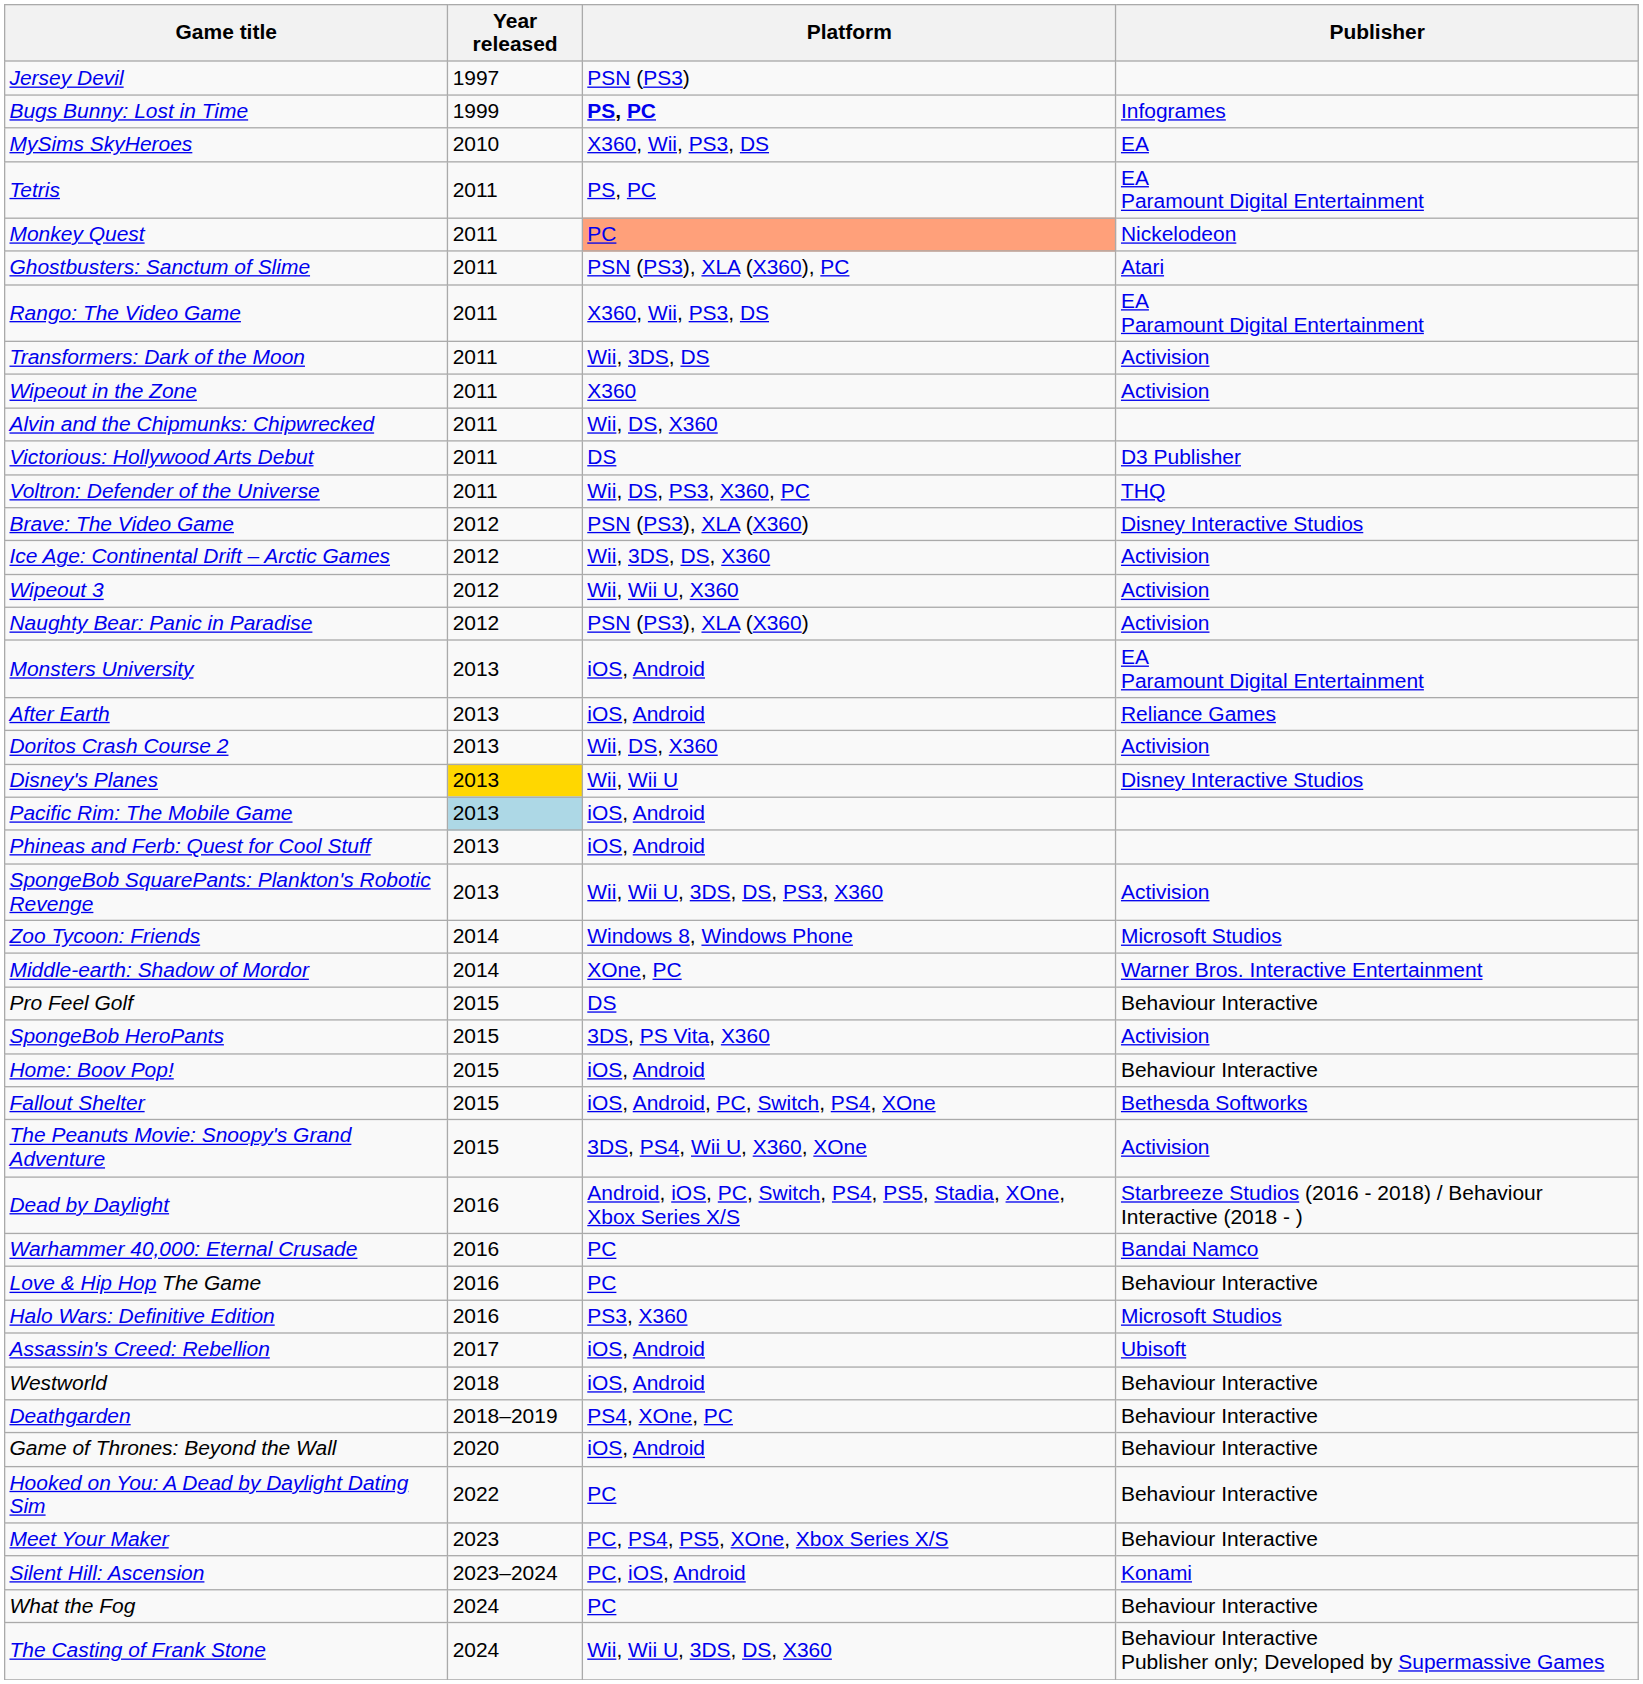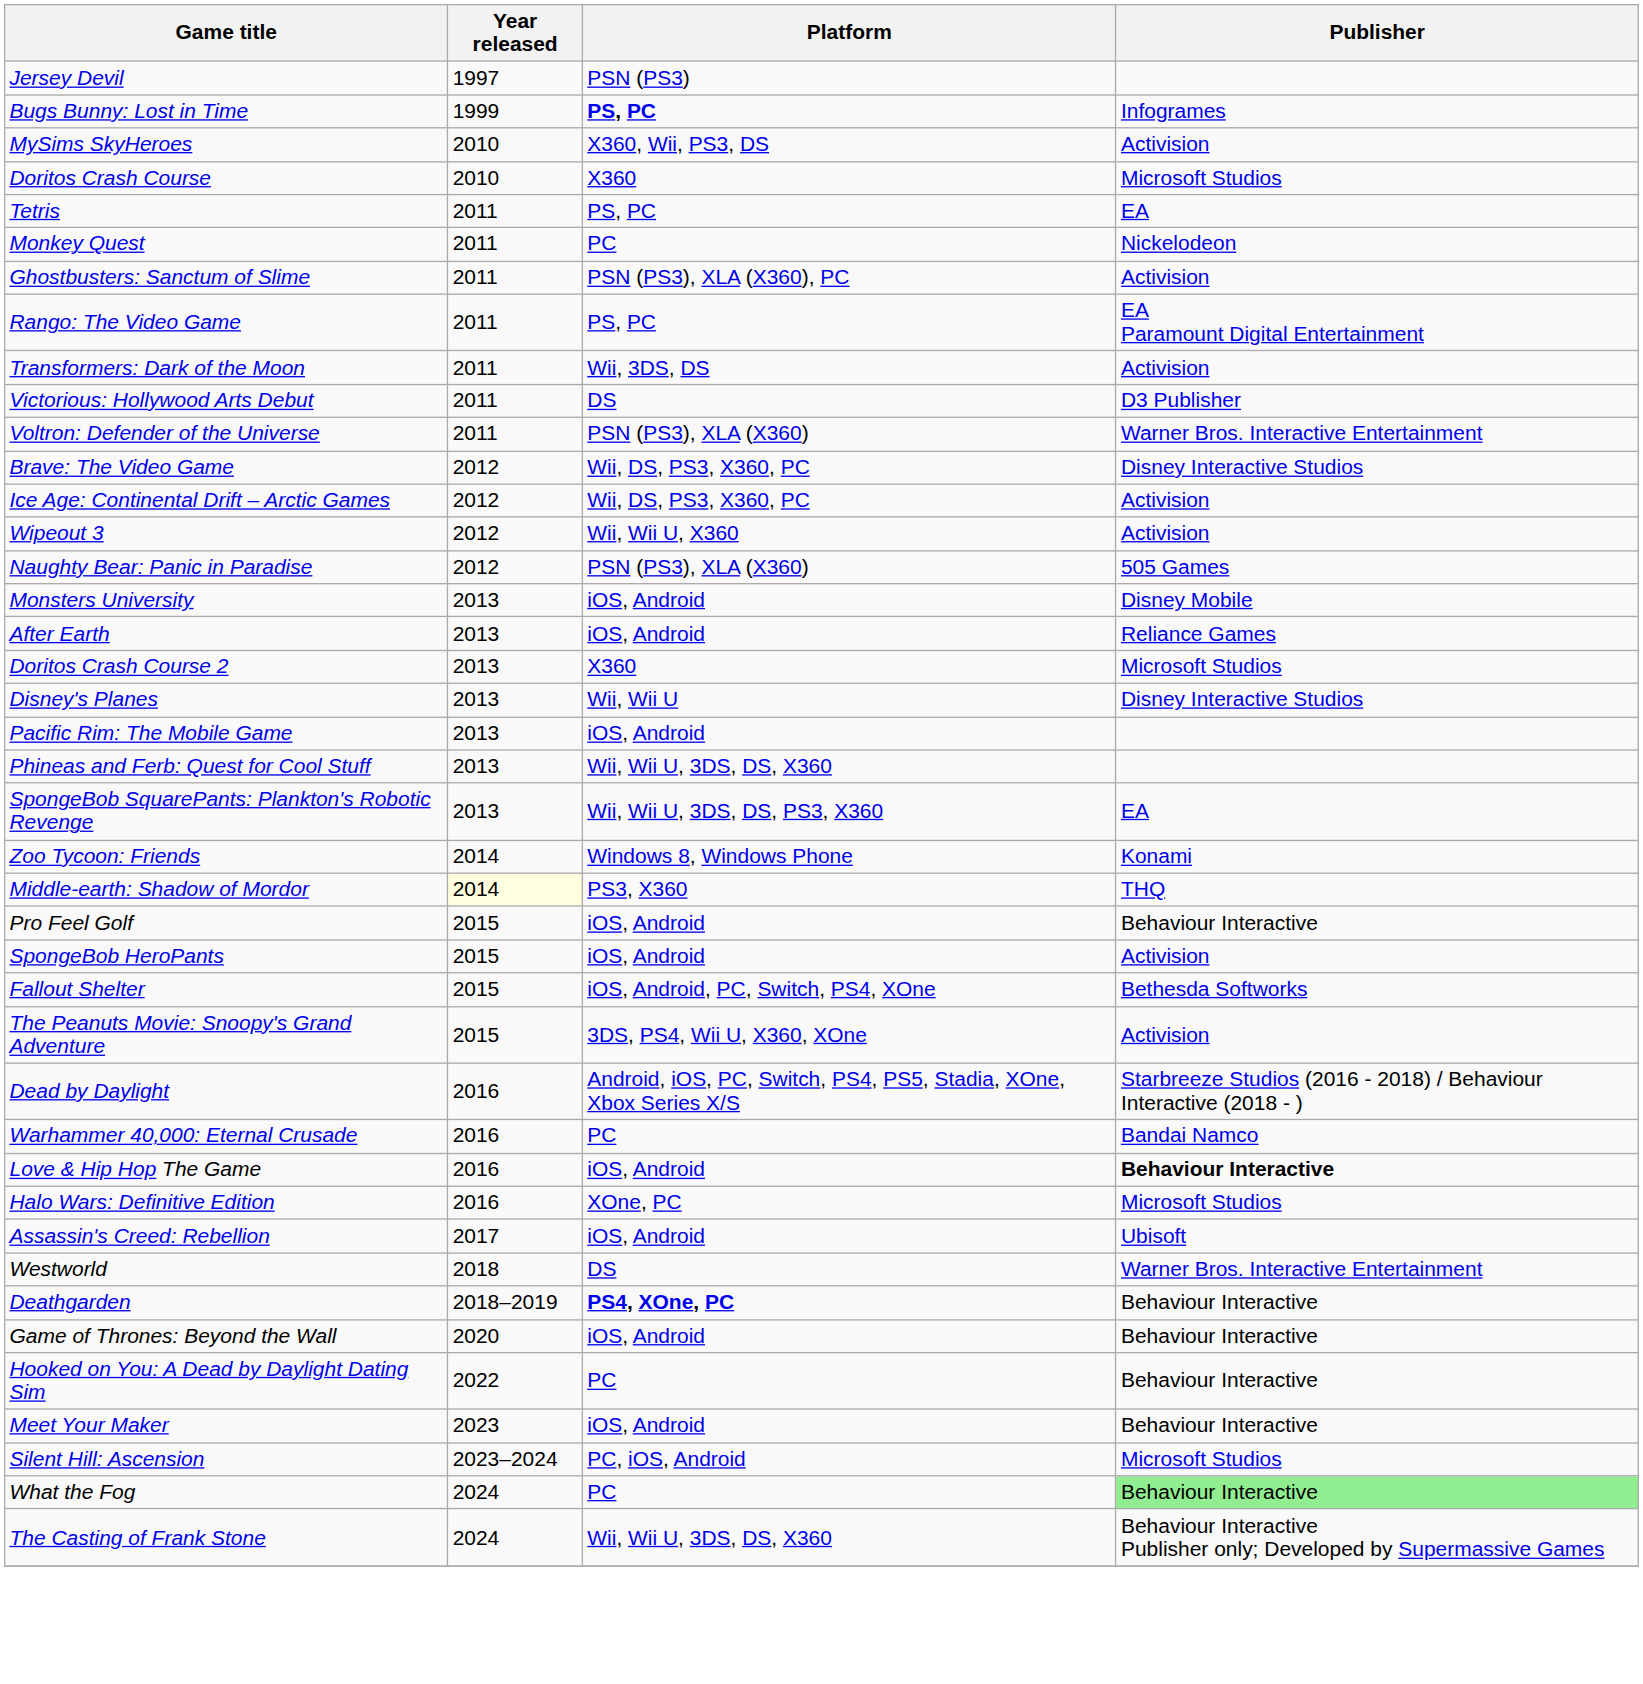MySims SkyHeroes | Publisher: EA -> Activision
+ row: Doritos Crash Course | 2010 | X360 | Microsoft Studios
Tetris | Publisher: EA Paramount Digital Entertainment -> EA
Monkey Quest | Platform: lightsalmon background -> no background
Ghostbusters: Sanctum of Slime | Publisher: Atari -> Activision
Rango: The Video Game | Platform: X360, Wii, PS3, DS -> PS, PC
- row: Wipeout in the Zone | 2011 | X360 | Activision
- row: Alvin and the Chipmunks: Chipwrecked | 2011 | Wii, DS, X360
Voltron: Defender of the Universe | Platform: Wii, DS, PS3, X360, PC -> PSN (PS3), XLA (X360)
Voltron: Defender of the Universe | Publisher: THQ -> Warner Bros. Interactive Entertainment
Brave: The Video Game | Platform: PSN (PS3), XLA (X360) -> Wii, DS, PS3, X360, PC
Ice Age: Continental Drift – Arctic Games | Platform: Wii, 3DS, DS, X360 -> Wii, DS, PS3, X360, PC
Naughty Bear: Panic in Paradise | Publisher: Activision -> 505 Games
Monsters University | Publisher: EA Paramount Digital Entertainment -> Disney Mobile
Doritos Crash Course 2 | Platform: Wii, DS, X360 -> X360
Doritos Crash Course 2 | Publisher: Activision -> Microsoft Studios
Disney's Planes | Year released: gold background -> no background
Pacific Rim: The Mobile Game | Year released: lightblue background -> no background
Phineas and Ferb: Quest for Cool Stuff | Platform: iOS, Android -> Wii, Wii U, 3DS, DS, X360
SpongeBob SquarePants: Plankton's Robotic Revenge | Publisher: Activision -> EA
Zoo Tycoon: Friends | Publisher: Microsoft Studios -> Konami
Middle-earth: Shadow of Mordor | Year released: no background -> lightyellow background
Middle-earth: Shadow of Mordor | Platform: XOne, PC -> PS3, X360
Middle-earth: Shadow of Mordor | Publisher: Warner Bros. Interactive Entertainment -> THQ
Pro Feel Golf | Platform: DS -> iOS, Android
SpongeBob HeroPants | Platform: 3DS, PS Vita, X360 -> iOS, Android
- row: Home: Boov Pop! | 2015 | iOS, Android | Behaviour Interactive
Love & Hip Hop The Game | Platform: PC -> iOS, Android
Love & Hip Hop The Game | Publisher: normal -> bold
Halo Wars: Definitive Edition | Platform: PS3, X360 -> XOne, PC
Westworld | Platform: iOS, Android -> DS
Westworld | Publisher: Behaviour Interactive -> Warner Bros. Interactive Entertainment
Deathgarden | Platform: normal -> bold
Meet Your Maker | Platform: PC, PS4, PS5, XOne, Xbox Series X/S -> iOS, Android
Silent Hill: Ascension | Publisher: Konami -> Microsoft Studios
What the Fog | Publisher: no background -> lightgreen background
